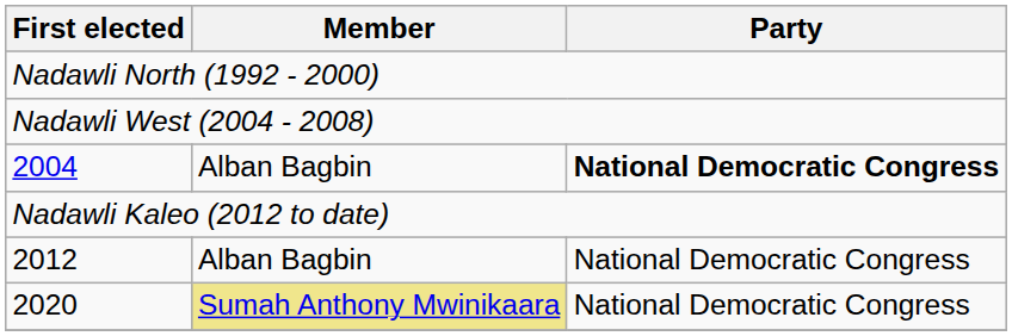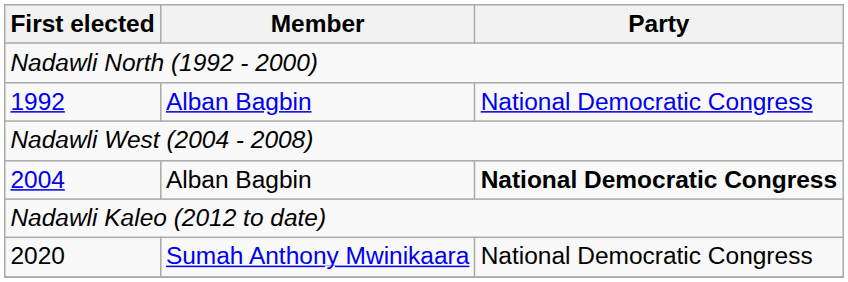+ row: 1992 | Alban Bagbin | National Democratic Congress
- row: 2012 | Alban Bagbin | National Democratic Congress
2020 | Member: khaki background -> no background
